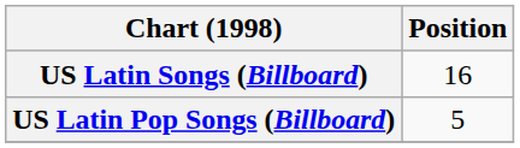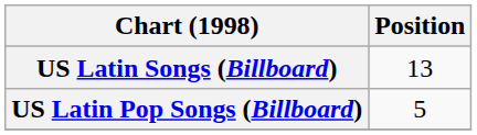US Latin Songs (Billboard) | Position: 16 -> 13
